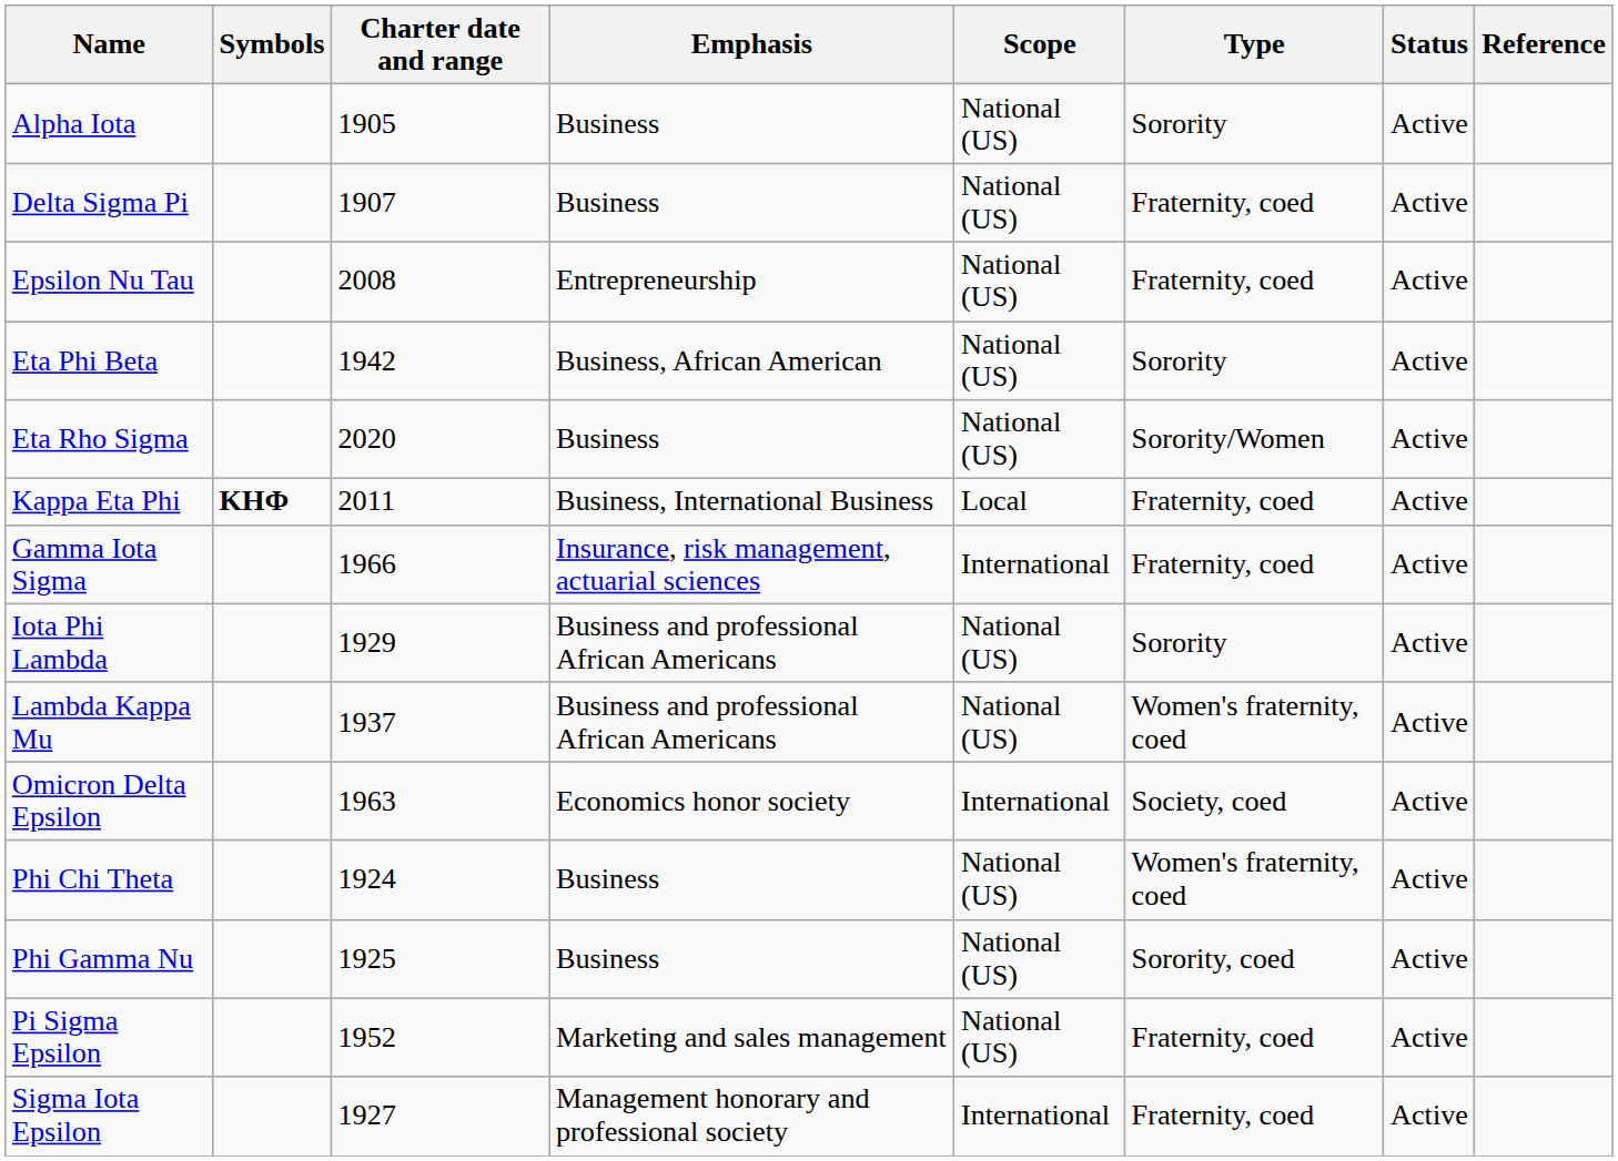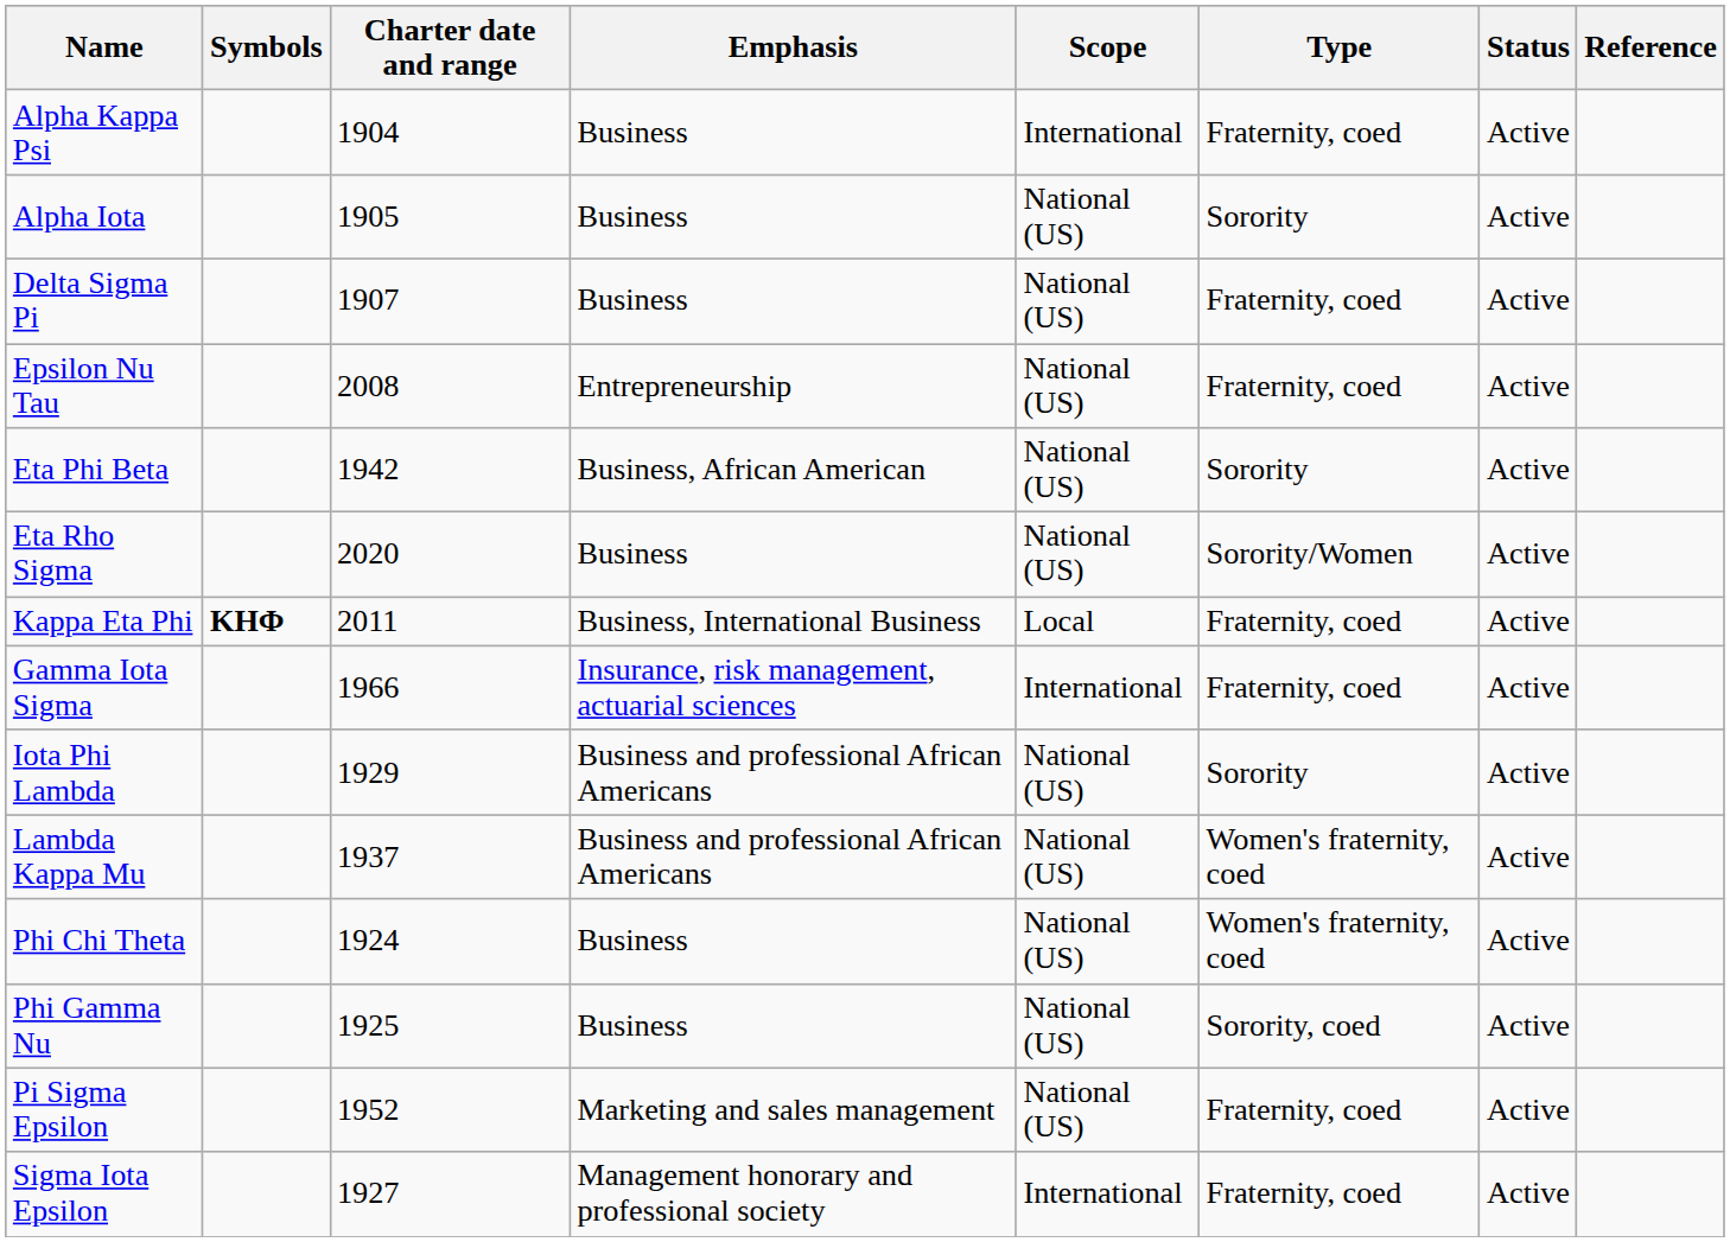+ row: Alpha Kappa Psi | 1904 | Business | International | Fraternity, coed | Active
- row: Omicron Delta Epsilon | 1963 | Economics honor society | International | Society, coed | Active
